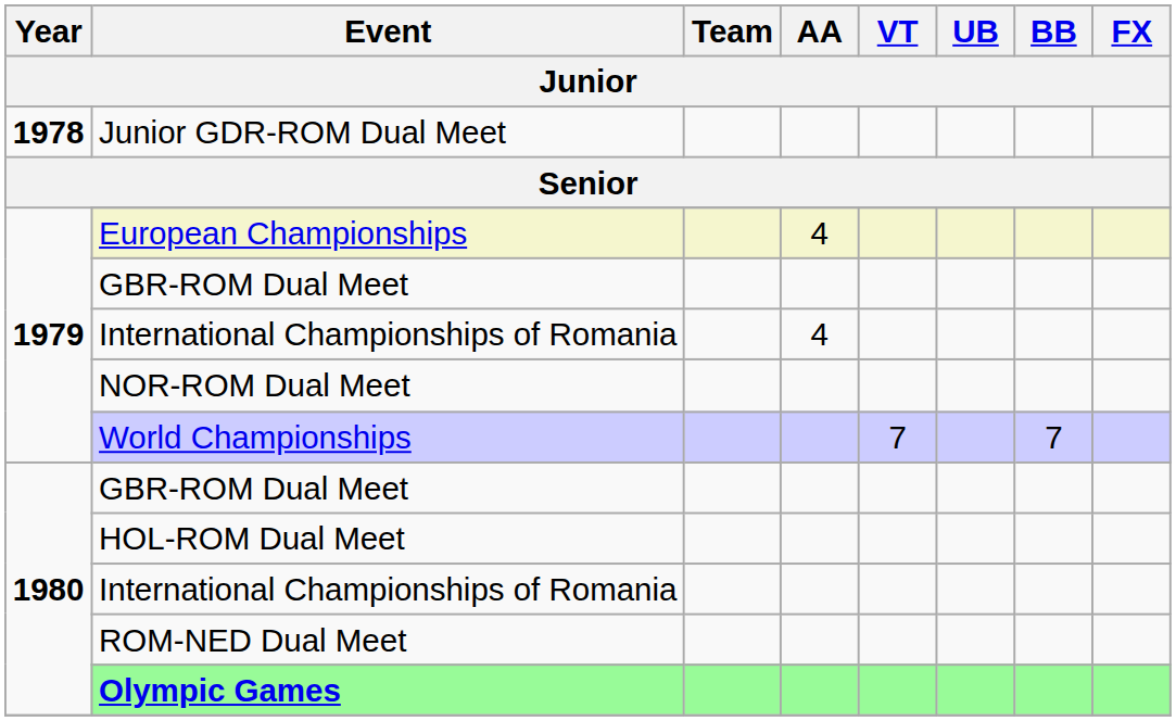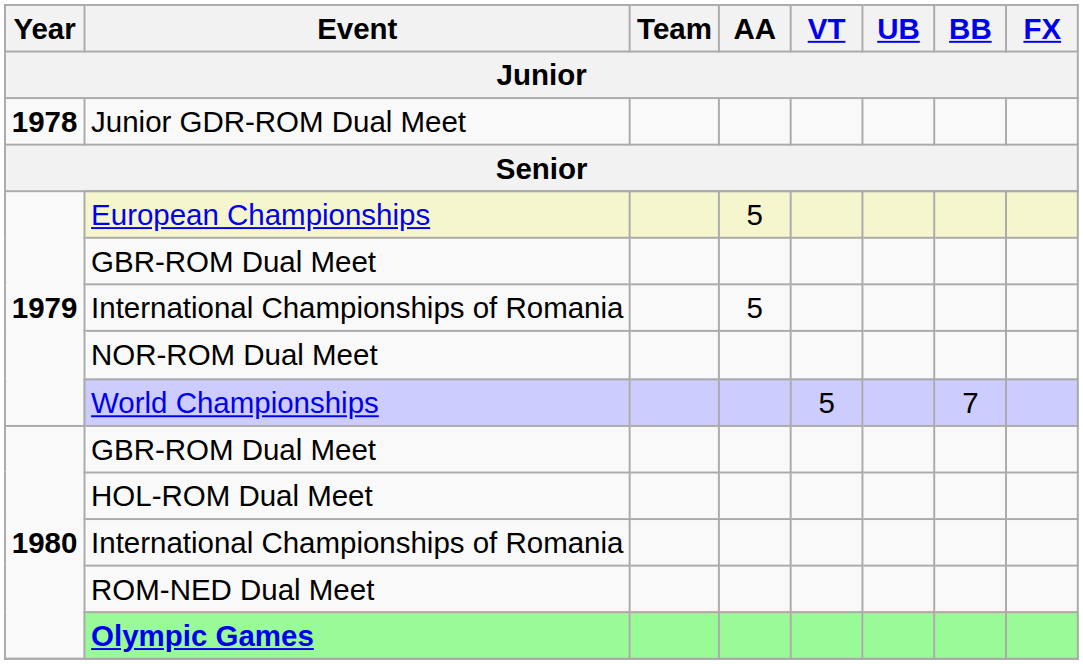European Championships | AA: 4 -> 5
1979 / International Championships of Romania | AA: 4 -> 5
World Championships | VT: 7 -> 5
